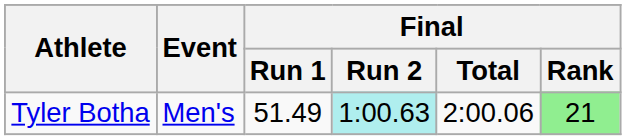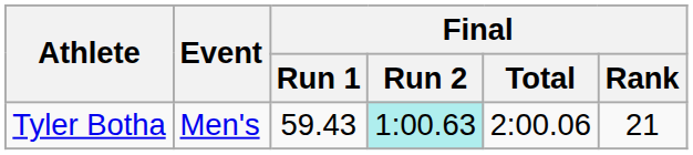Tyler Botha | Final / Run 1: 51.49 -> 59.43
Tyler Botha | Final / Rank: lightgreen background -> no background
